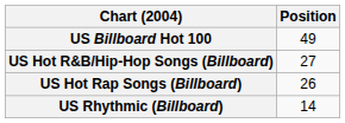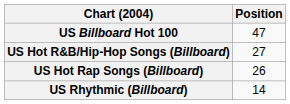US Billboard Hot 100 | Position: 49 -> 47
